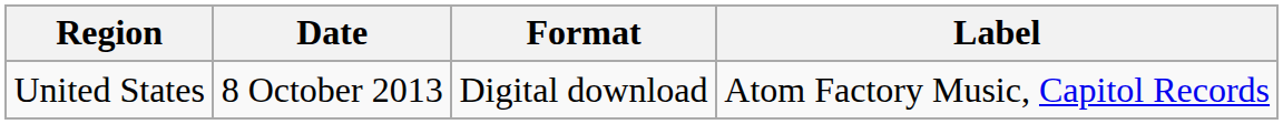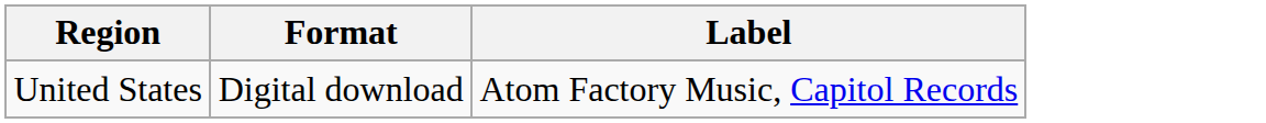- column: Date | 8 October 2013
